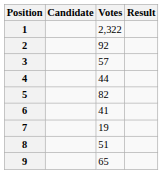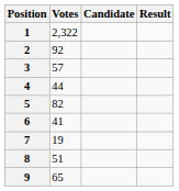columns swapped: Candidate <-> Votes
